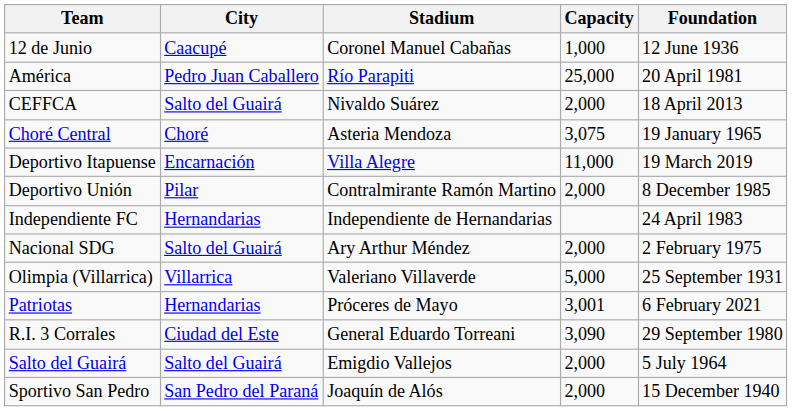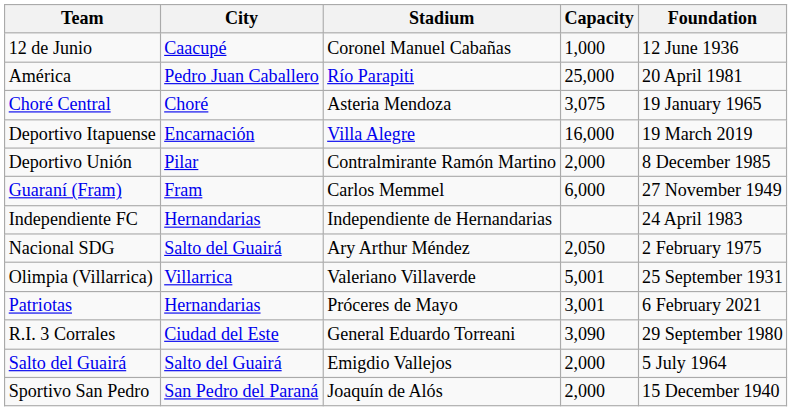- row: CEFFCA | Salto del Guairá | Nivaldo Suárez | 2,000 | 18 April 2013
Deportivo Itapuense | Capacity: 11,000 -> 16,000
+ row: Guaraní (Fram) | Fram | Carlos Memmel | 6,000 | 27 November 1949
Nacional SDG | Capacity: 2,000 -> 2,050
Olimpia (Villarrica) | Capacity: 5,000 -> 5,001
